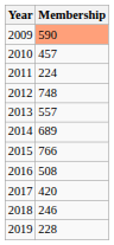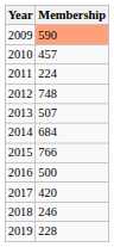2013 | Membership: 557 -> 507
2014 | Membership: 689 -> 684
2016 | Membership: 508 -> 500
